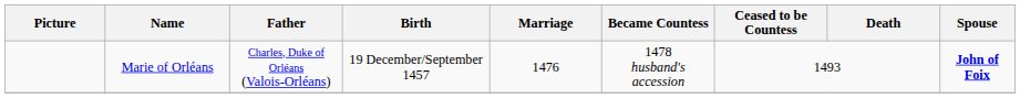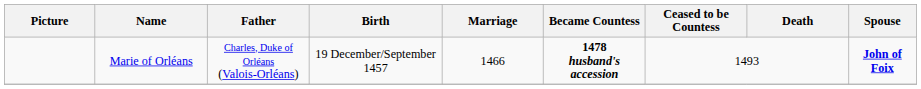Marie of Orléans | Marriage: 1476 -> 1466
Marie of Orléans | Became Countess: normal -> bold
